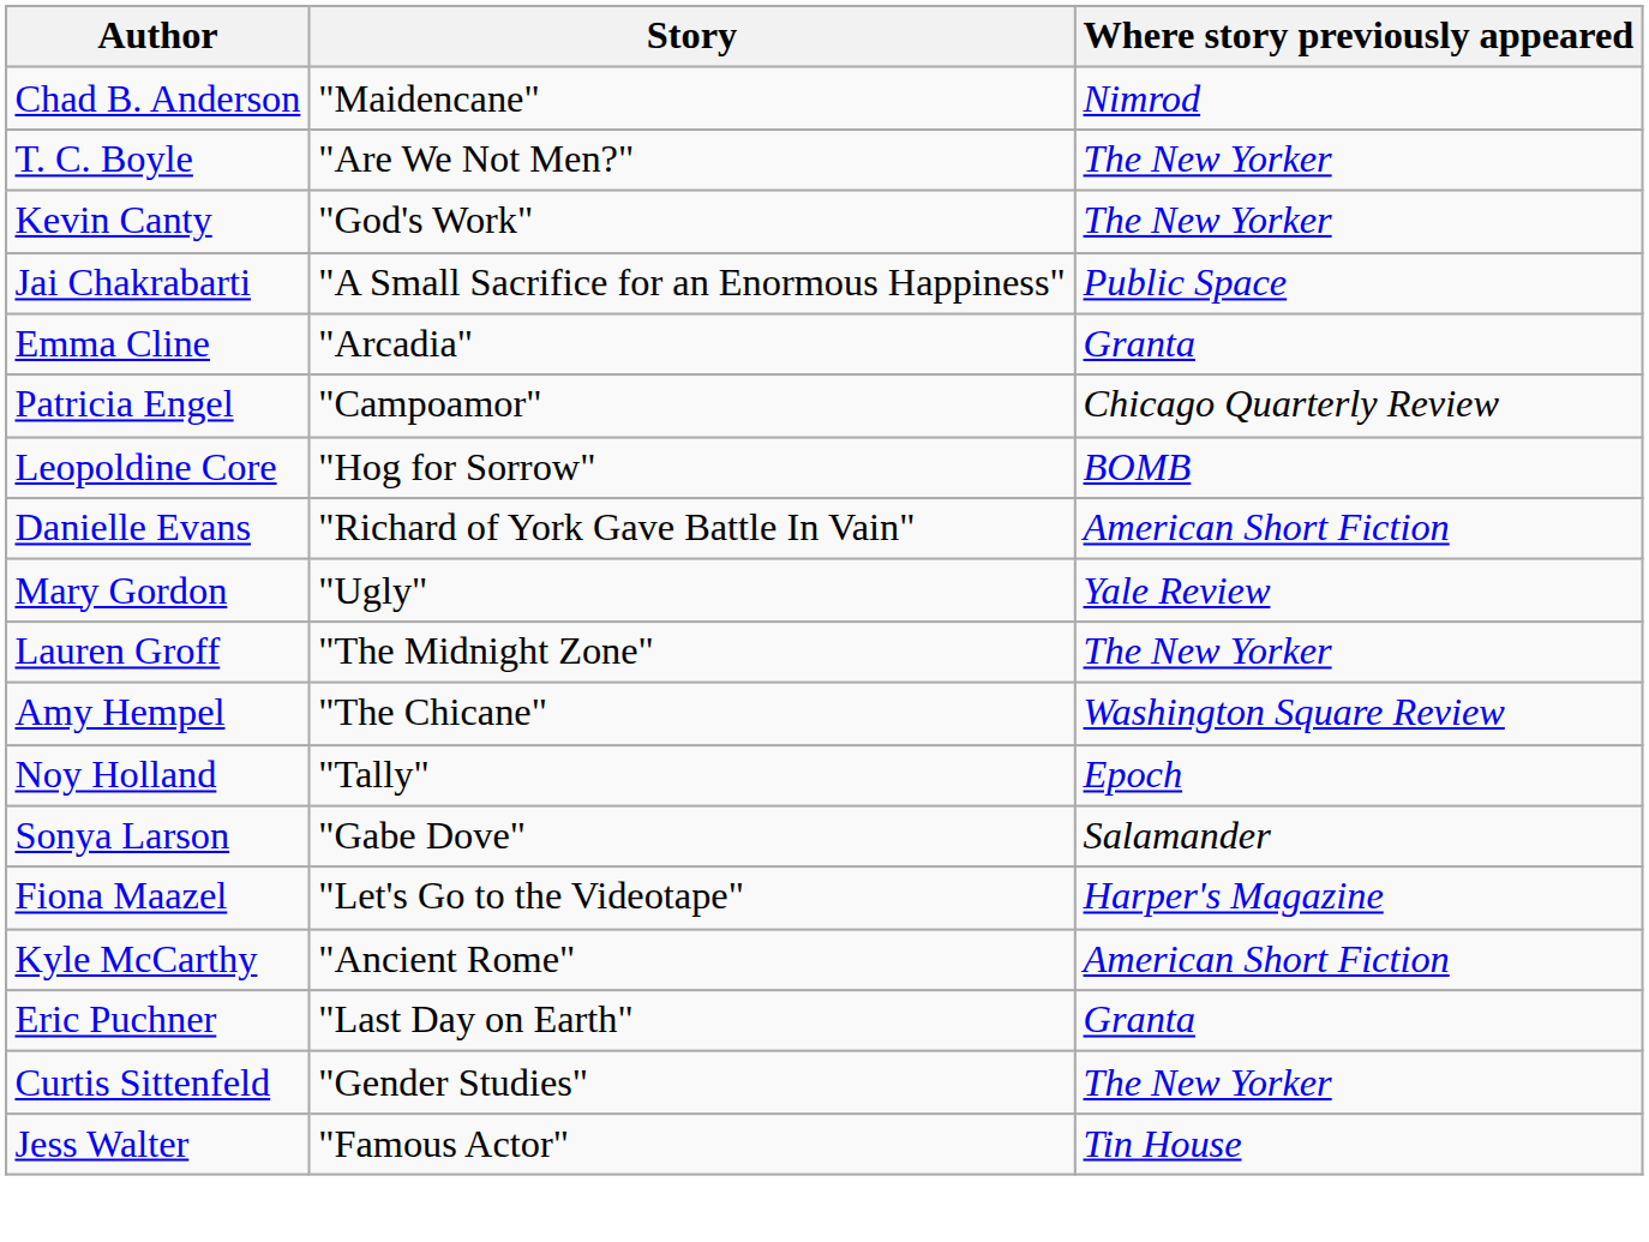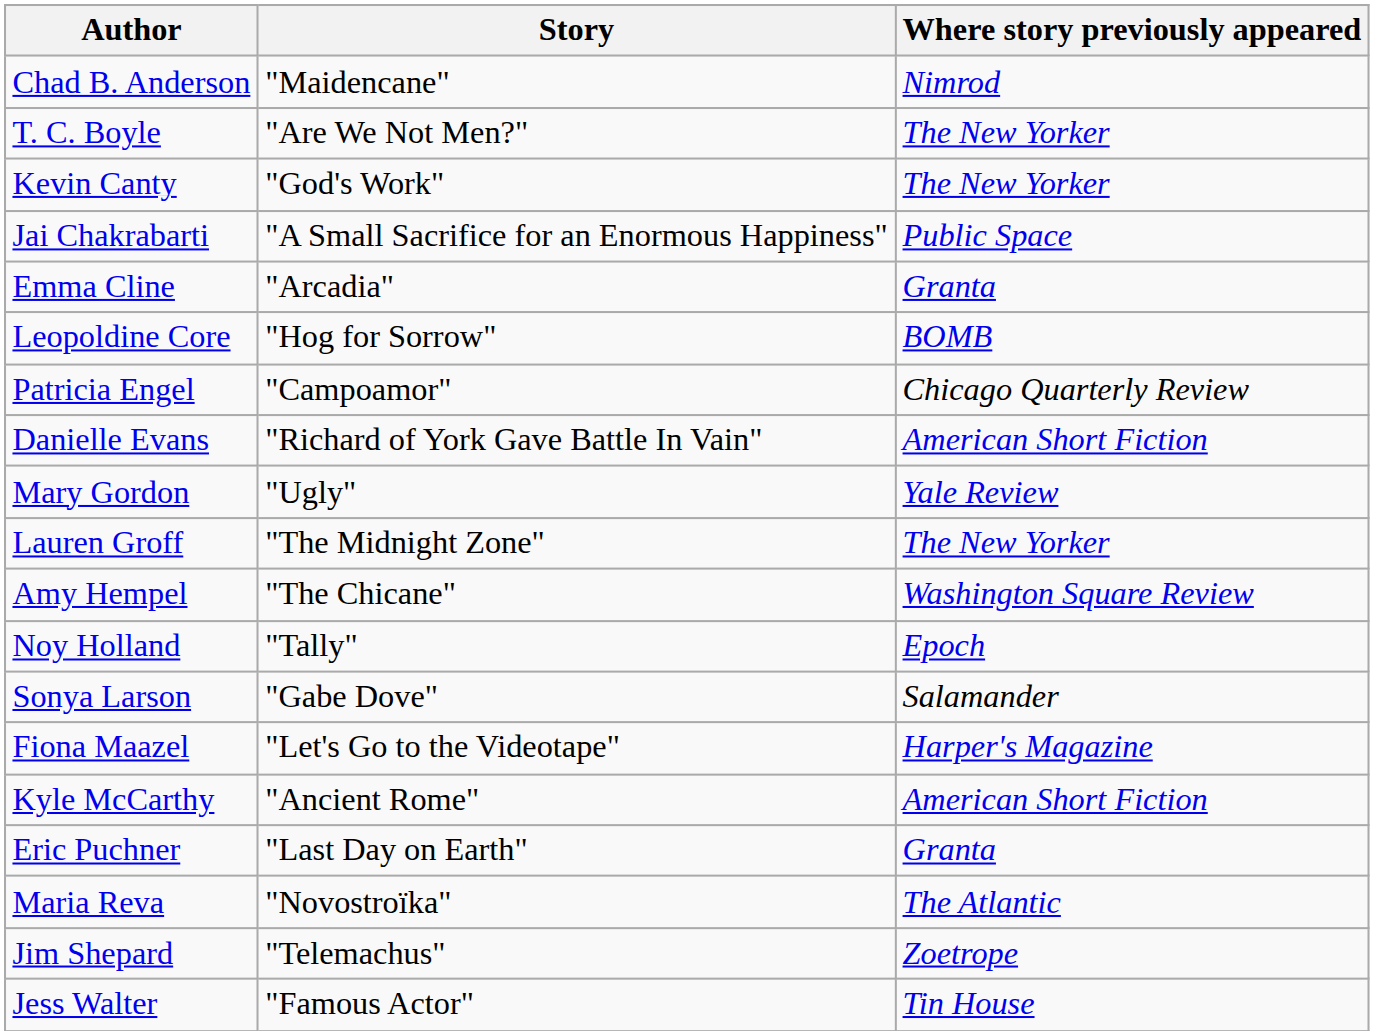rows swapped: Leopoldine Core <-> Patricia Engel
+ row: Maria Reva | "Novostroïka" | The Atlantic
+ row: Jim Shepard | "Telemachus" | Zoetrope
- row: Curtis Sittenfeld | "Gender Studies" | The New Yorker
